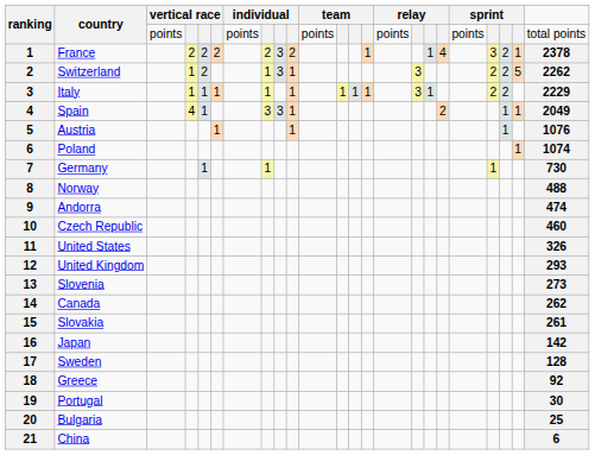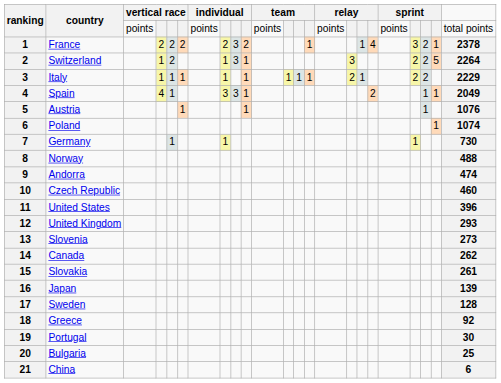Switzerland | column 23: 2262 -> 2264
Italy | column 16: 3 -> 2
United States | column 23: 326 -> 396
Japan | column 23: 142 -> 139
